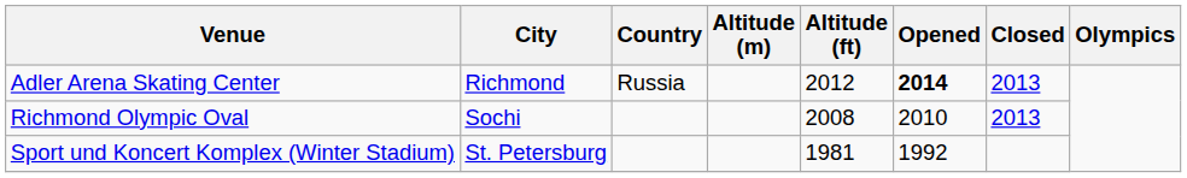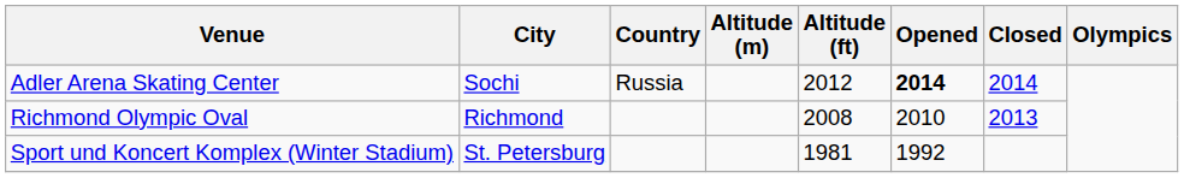Adler Arena Skating Center | City: Richmond -> Sochi
Adler Arena Skating Center | Closed: 2013 -> 2014
Richmond Olympic Oval | City: Sochi -> Richmond
